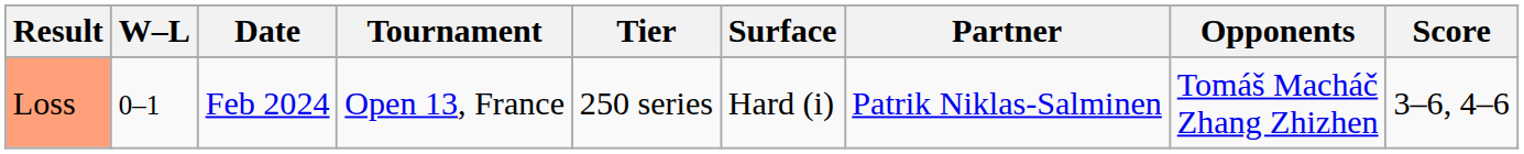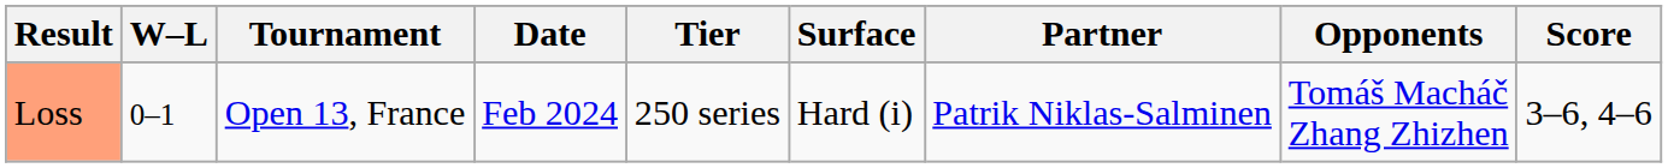columns swapped: Date <-> Tournament
